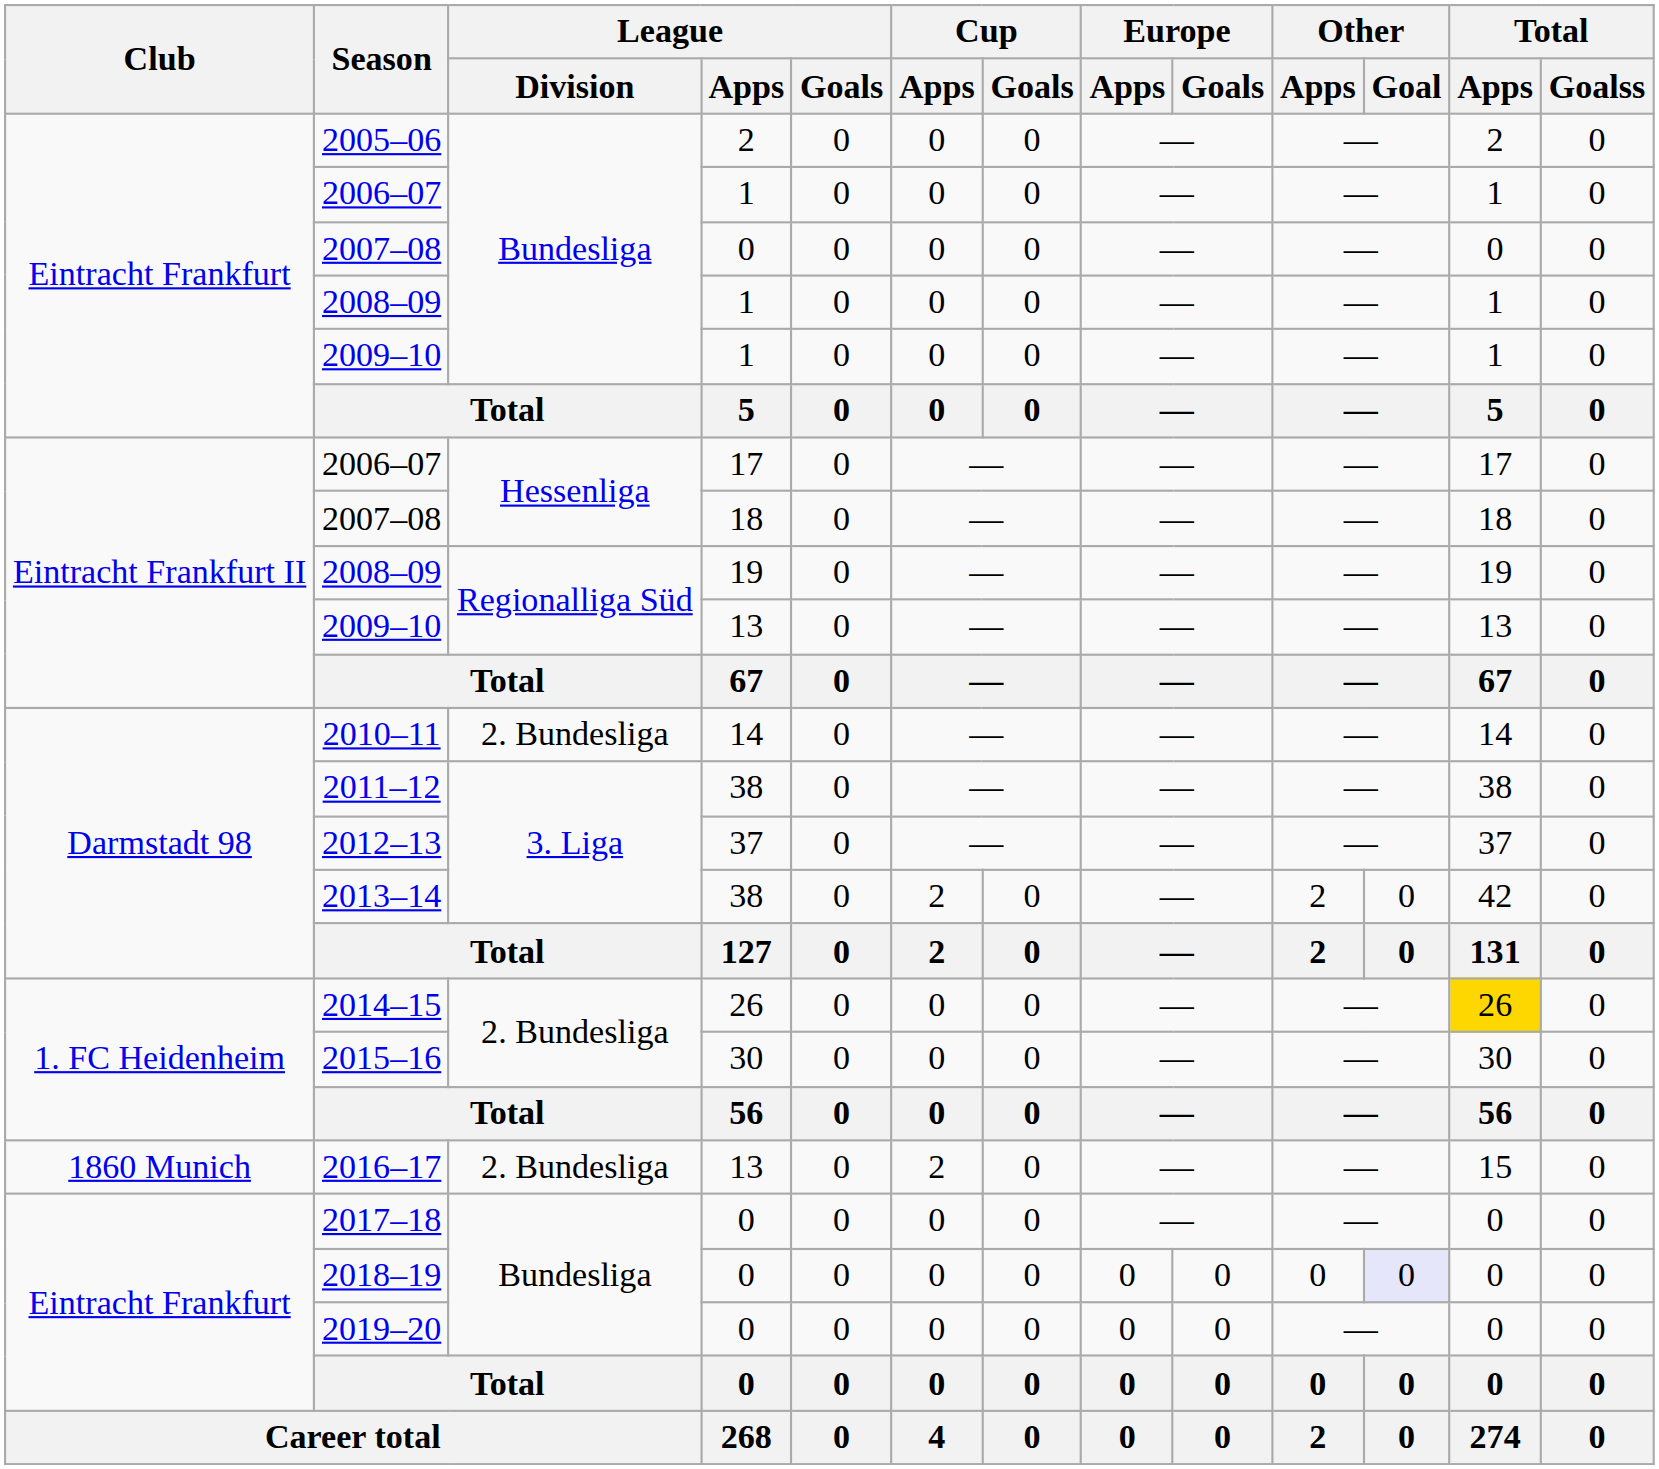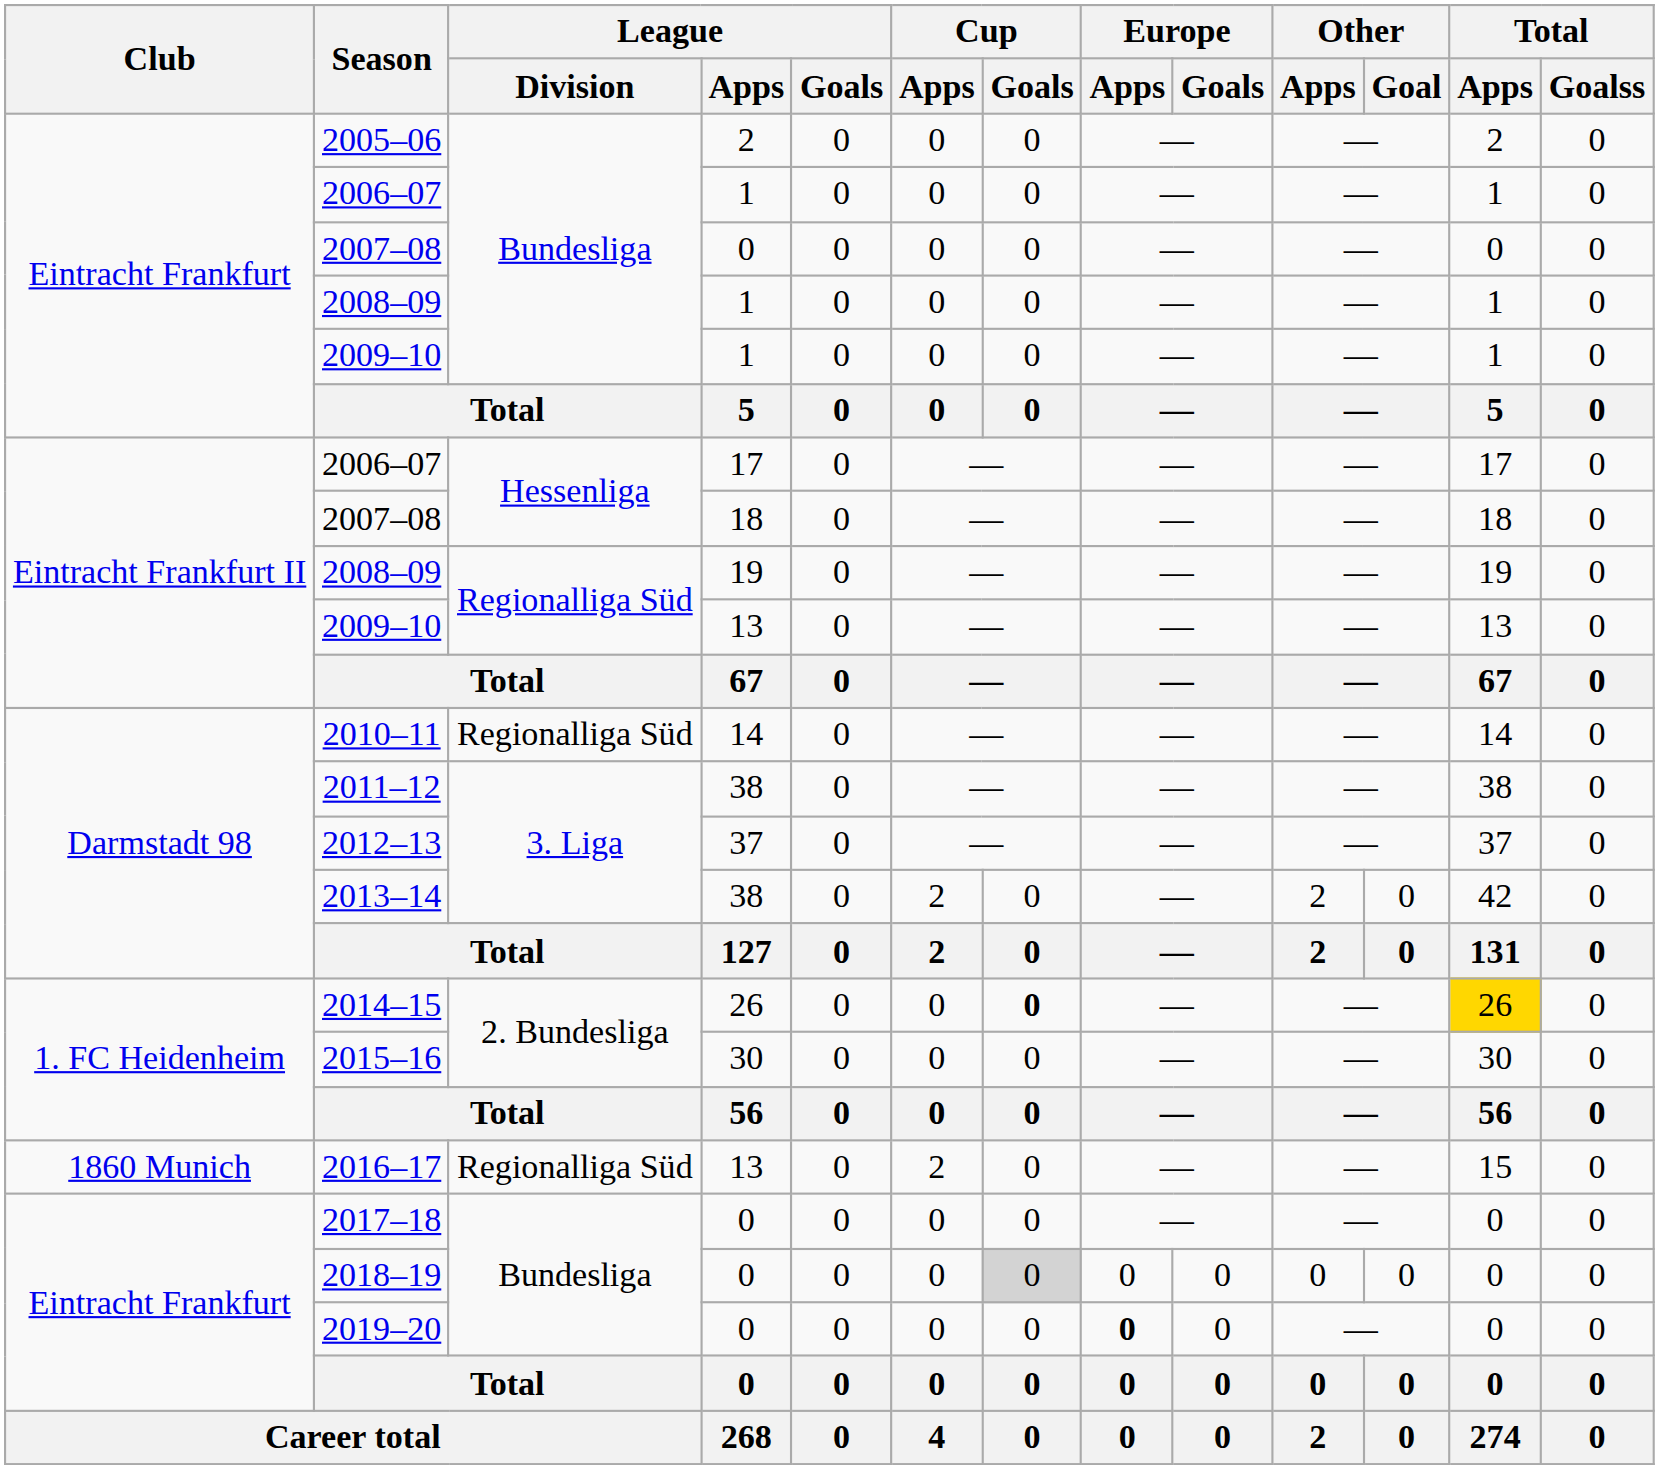2010–11 | League / Division: 2. Bundesliga -> Regionalliga Süd
2014–15 | Cup / Goals: normal -> bold
2016–17 | League / Division: 2. Bundesliga -> Regionalliga Süd
2018–19 | Cup / Goals: no background -> lightgrey background
2018–19 | Other / Goal: lavender background -> no background
2019–20 | Europe / Apps: normal -> bold
